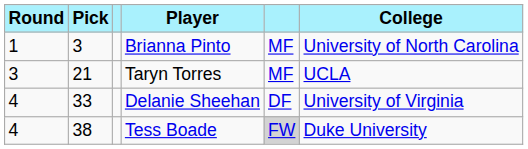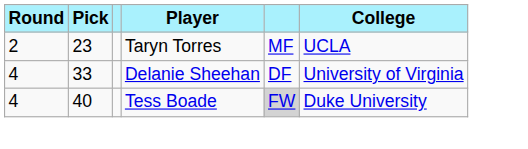- row: 1 | 3 | Brianna Pinto | MF | University of North Carolina
Taryn Torres | Round: 3 -> 2
Taryn Torres | Pick: 21 -> 23
Tess Boade | Pick: 38 -> 40
